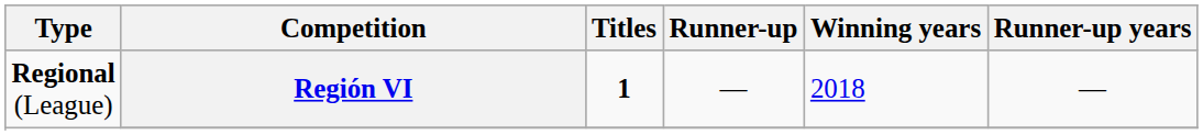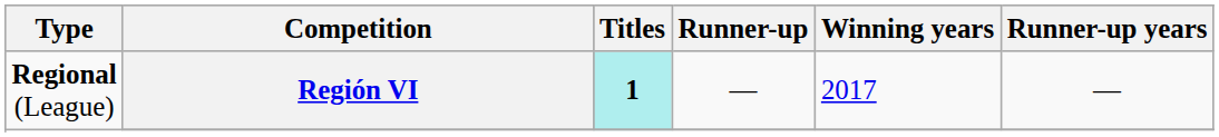Región VI | Titles: no background -> paleturquoise background
Región VI | Winning years: 2018 -> 2017
